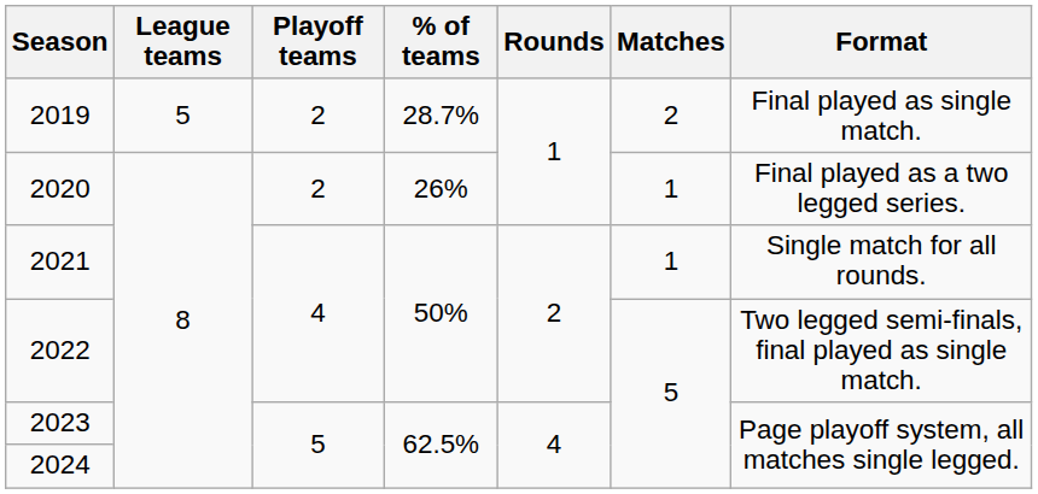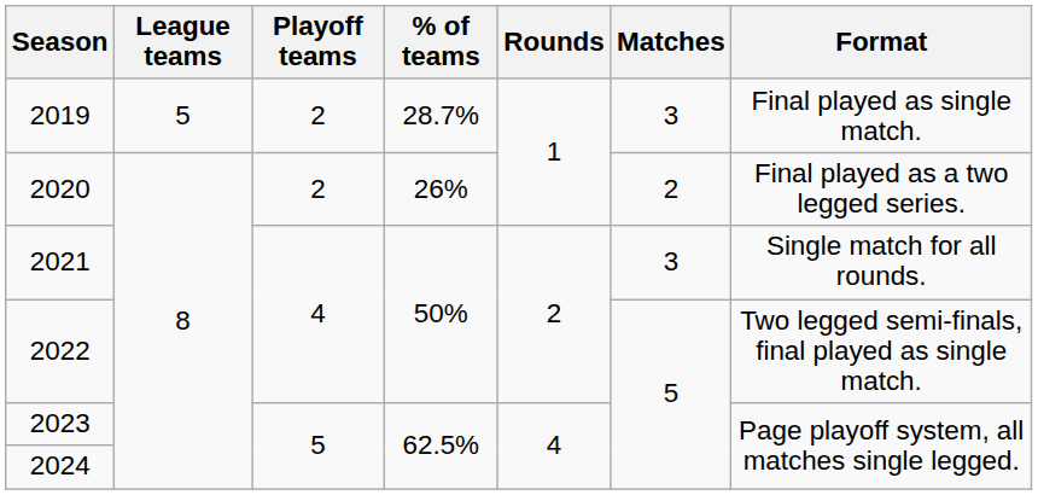2019 | Matches: 2 -> 3
2020 | Matches: 1 -> 2
2021 | Matches: 1 -> 3
